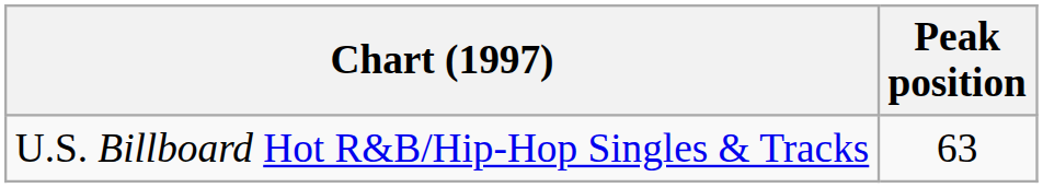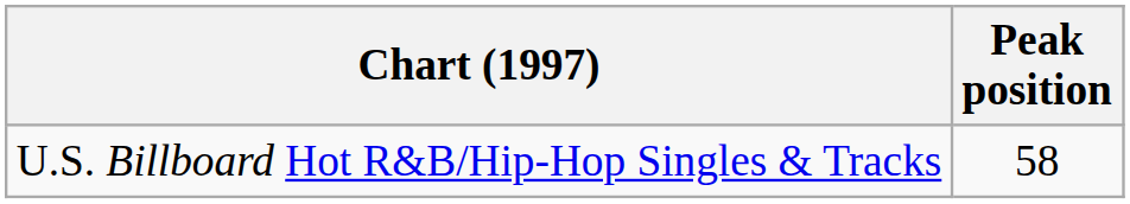U.S. Billboard Hot R&B/Hip-Hop Singles & Tracks | Peak position: 63 -> 58
